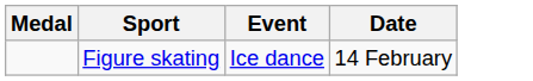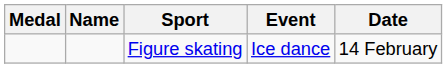+ column: Name
